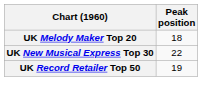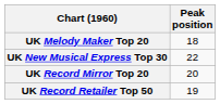+ row: UK Record Mirror Top 20 | 20
